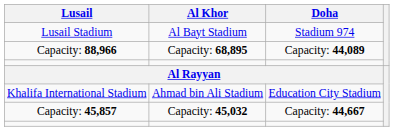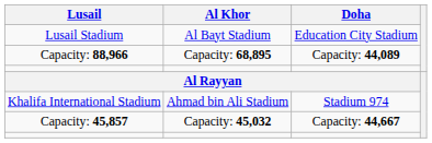Lusail Stadium | Doha: Stadium 974 -> Education City Stadium
Khalifa International Stadium | Doha: Education City Stadium -> Stadium 974
